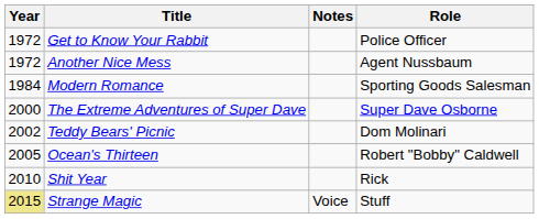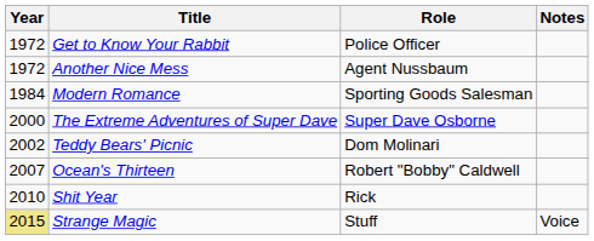columns swapped: Role <-> Notes
Ocean's Thirteen | Year: 2005 -> 2007
